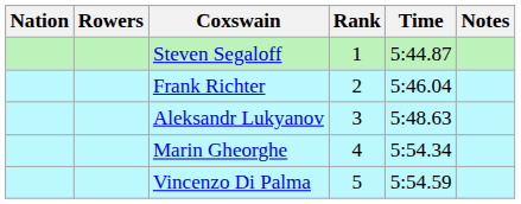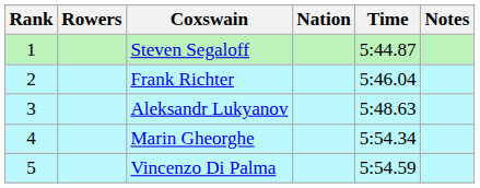columns swapped: Rank <-> Nation
